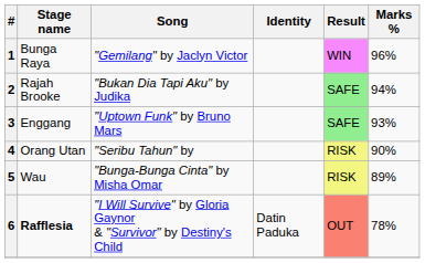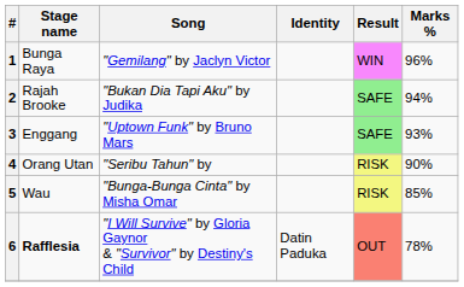5 | Marks %: 89% -> 85%
